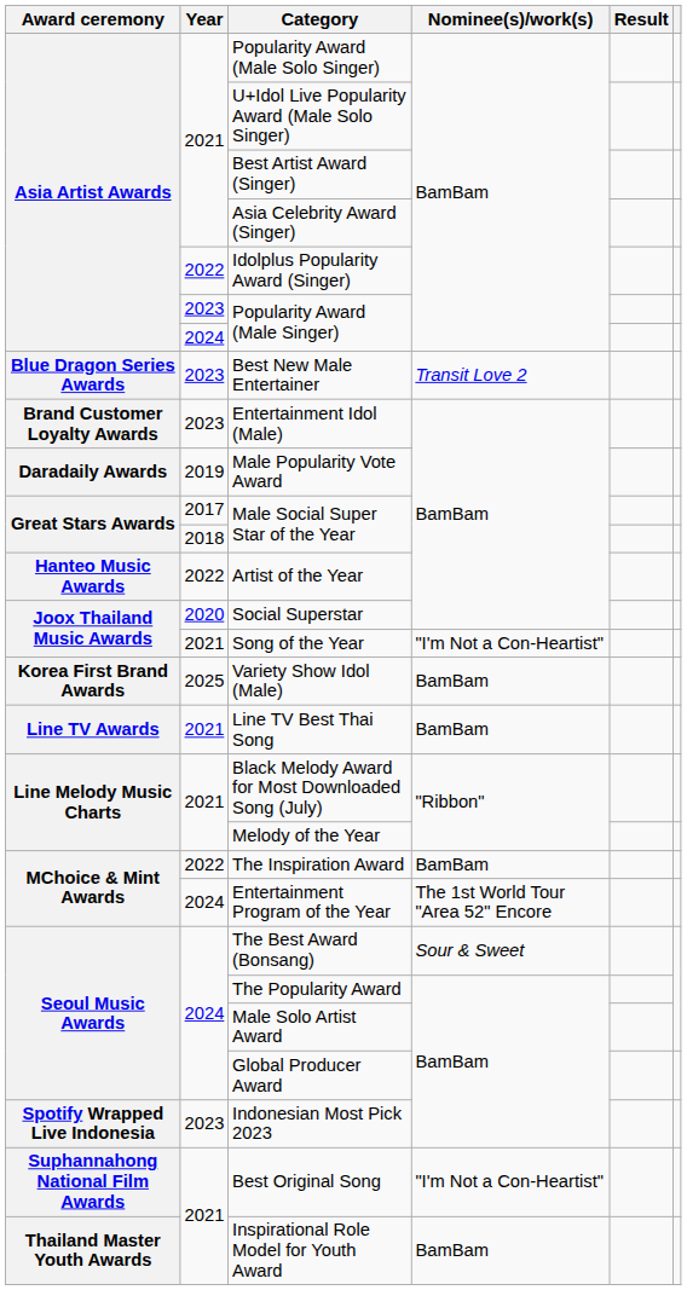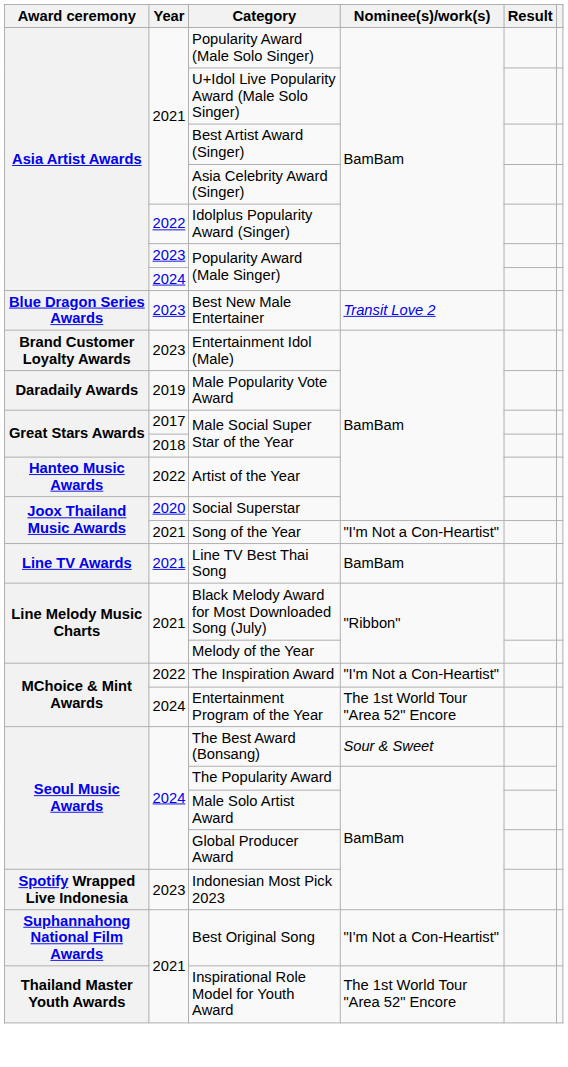- row: Korea First Brand Awards | 2025 | Variety Show Idol (Male) | BamBam
The Inspiration Award | Nominee(s)/work(s): BamBam -> "I'm Not a Con-Heartist"
Inspirational Role Model for Youth Award | Nominee(s)/work(s): BamBam -> The 1st World Tour "Area 52" Encore
